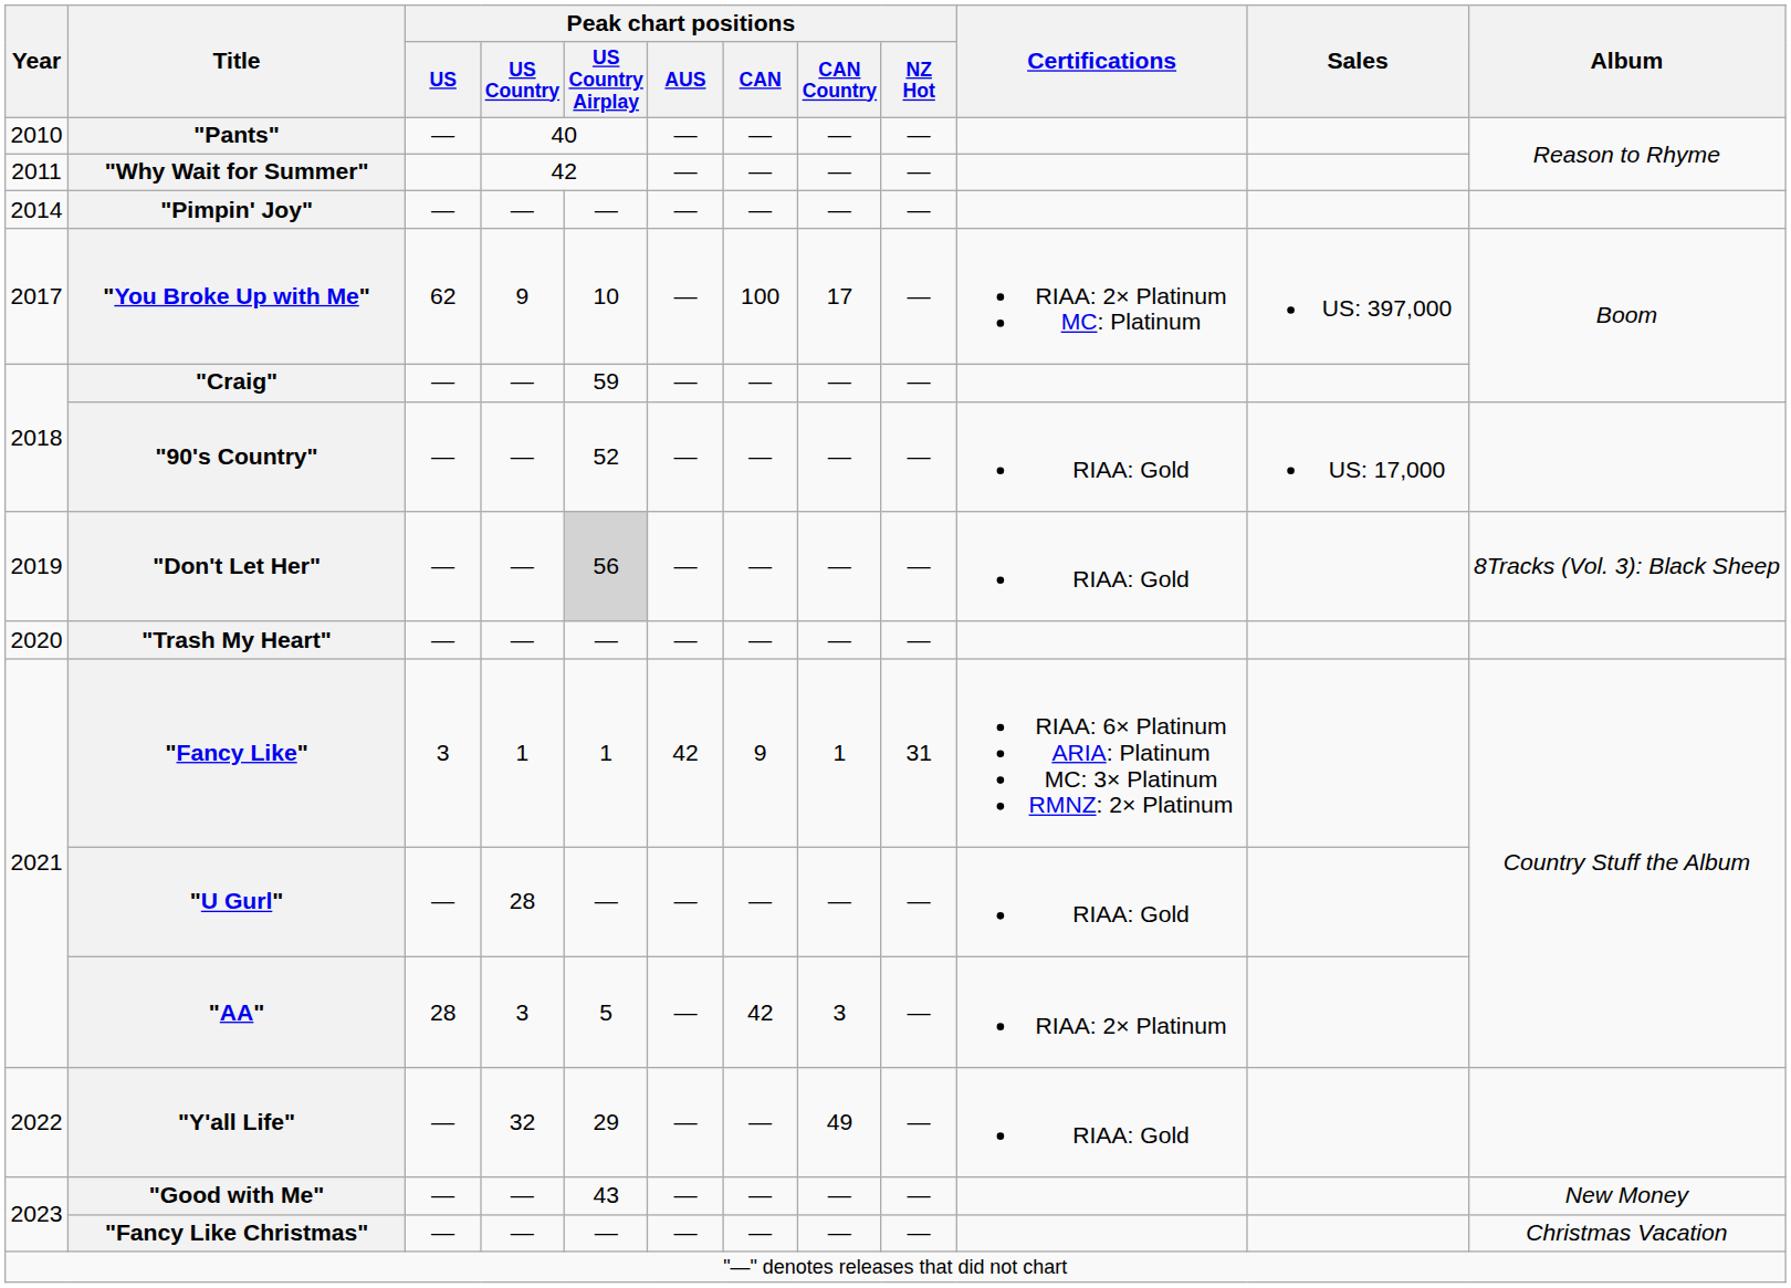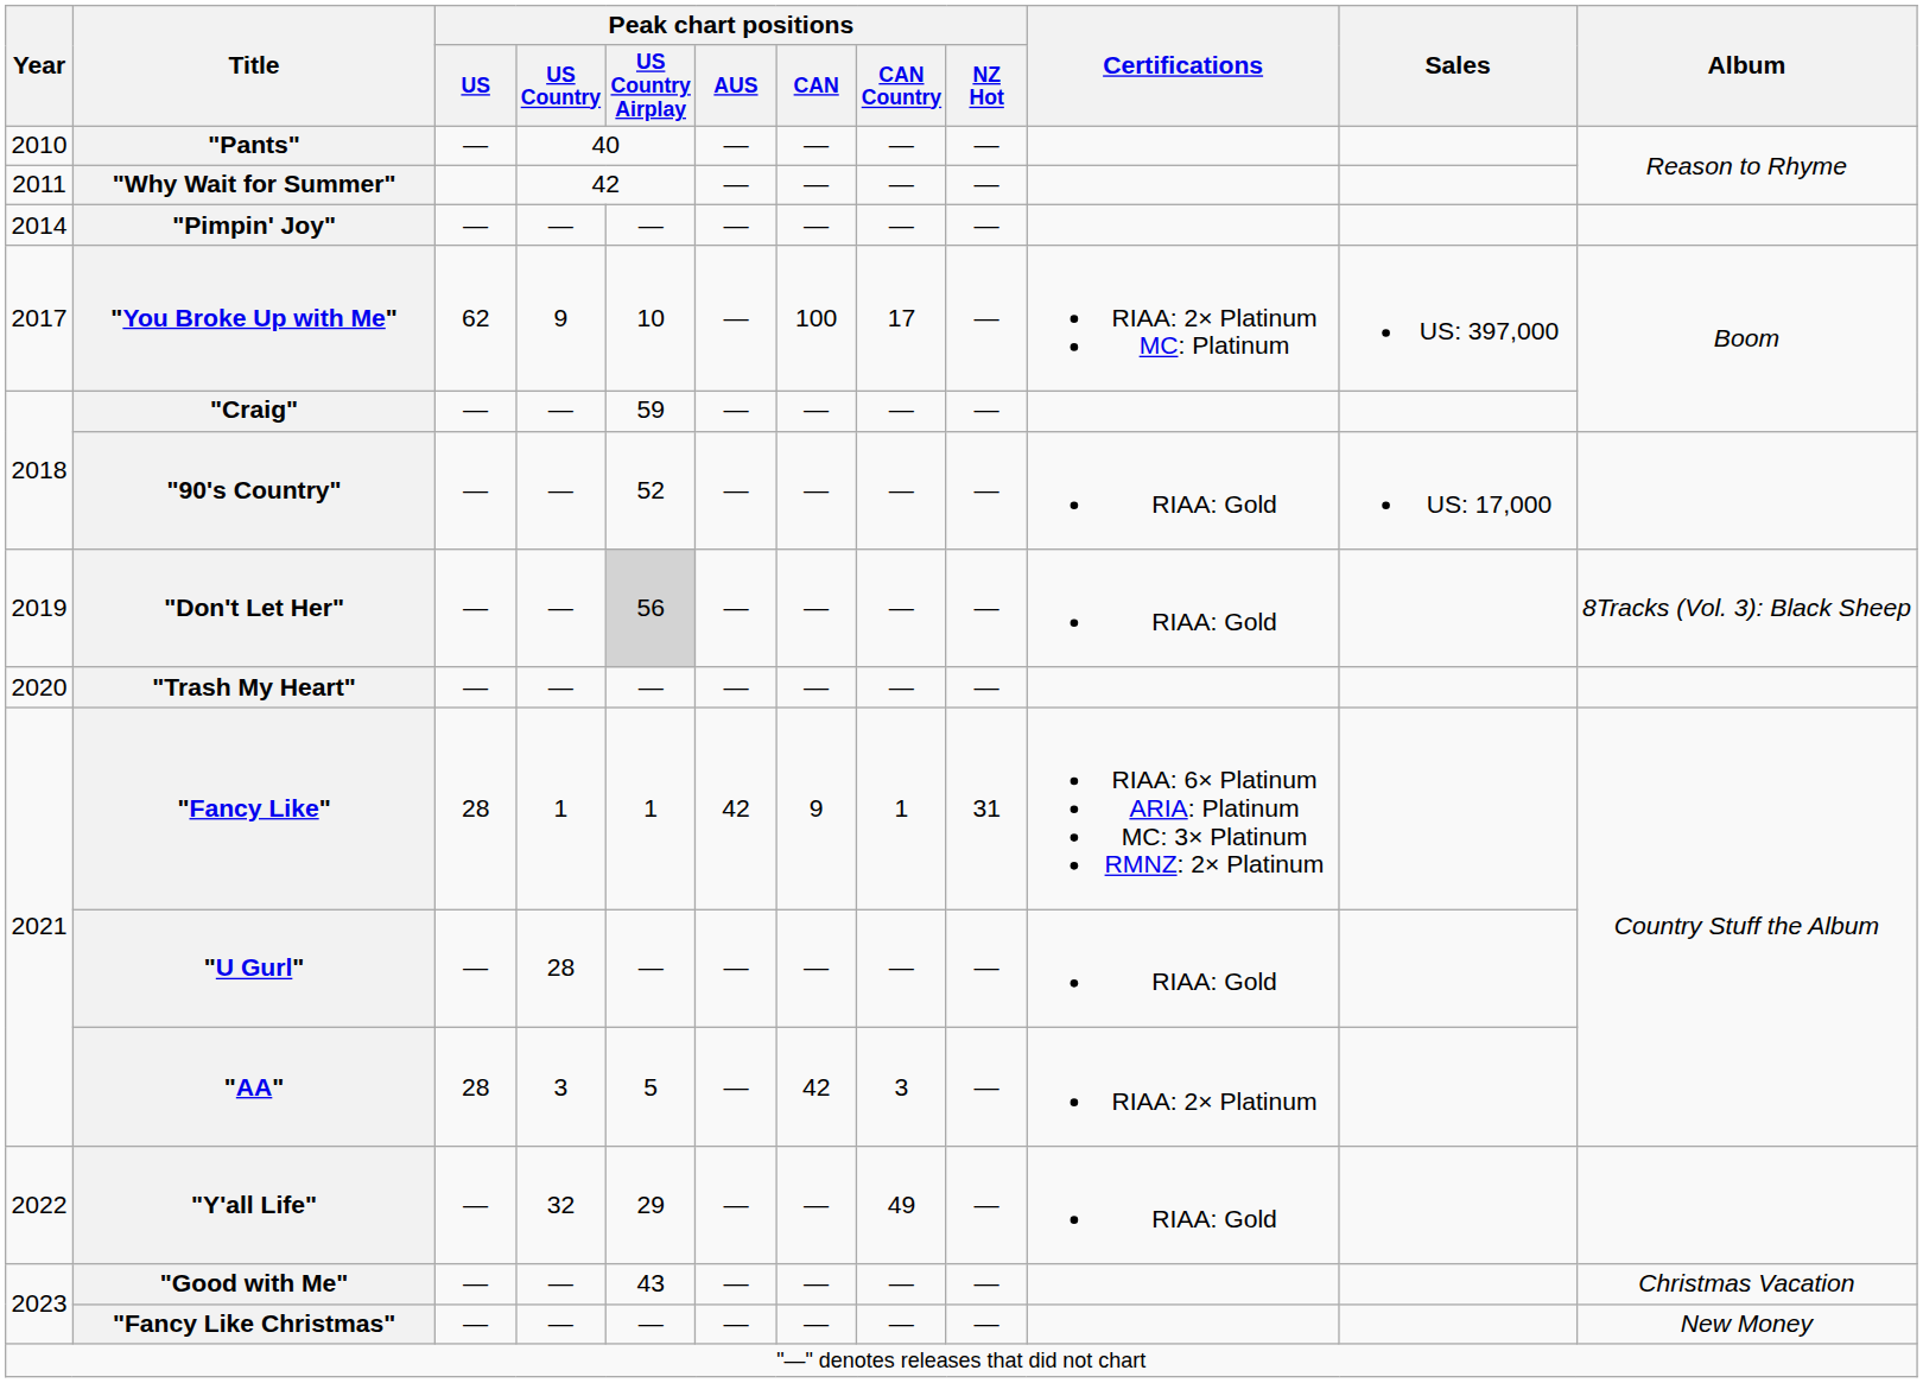"Fancy Like" | Peak chart positions / US: 3 -> 28
"Good with Me" | Album: New Money -> Christmas Vacation
"Fancy Like Christmas" | Album: Christmas Vacation -> New Money
